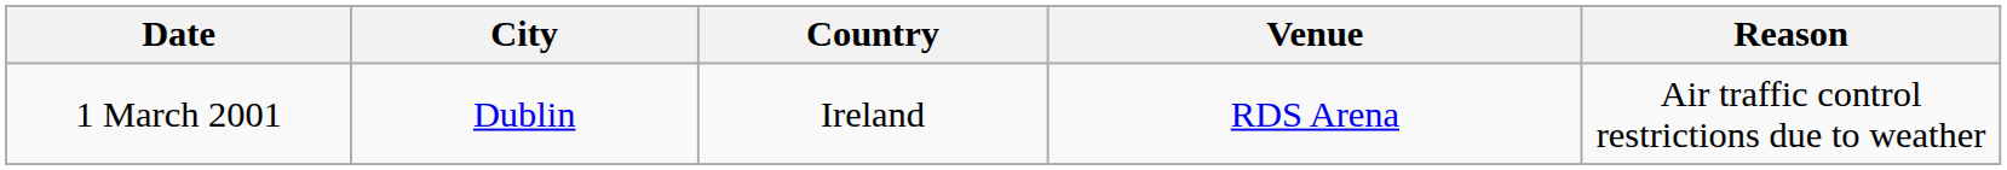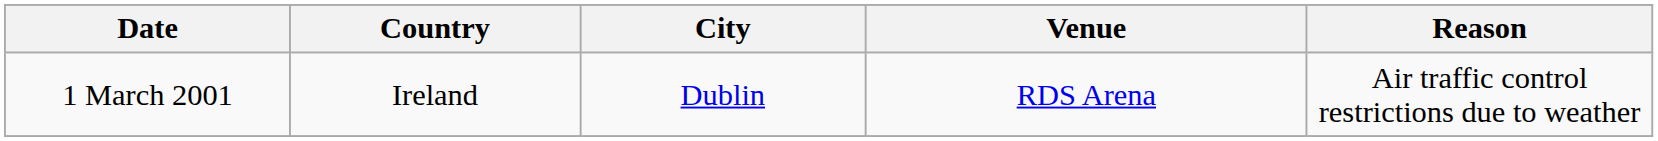columns swapped: City <-> Country
